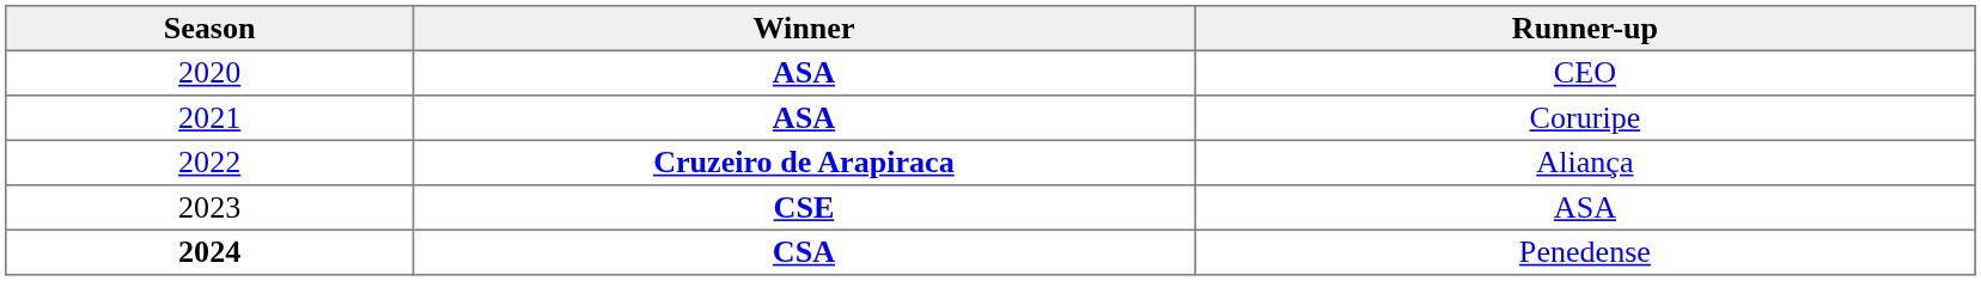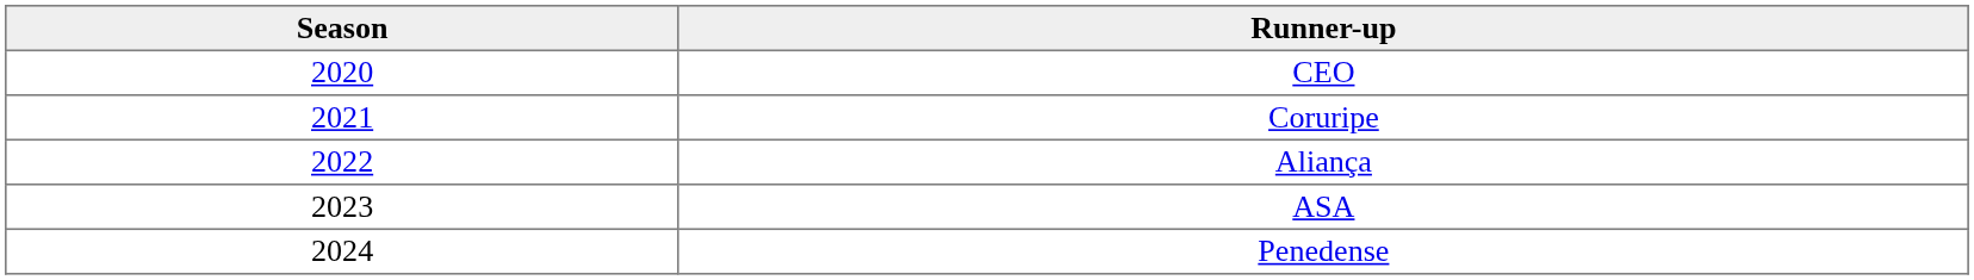- column: Winner | ASA | ASA | Cruzeiro de Arapiraca | CSE | CSA
Penedense | Season: bold -> normal
